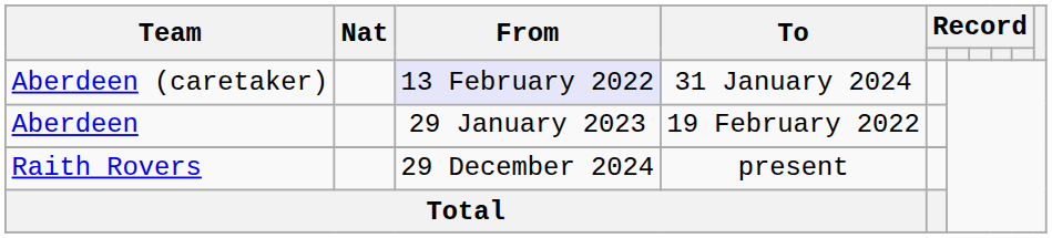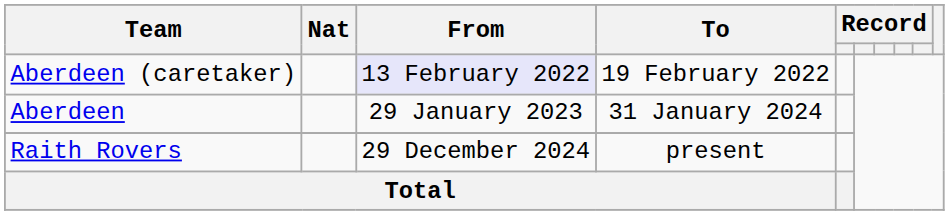Aberdeen (caretaker) | To: 31 January 2024 -> 19 February 2022
Aberdeen | To: 19 February 2022 -> 31 January 2024
